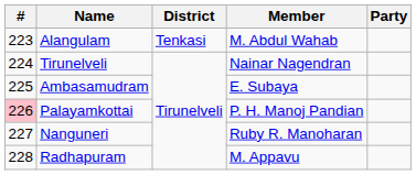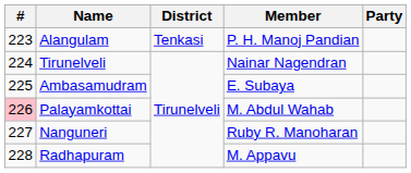Alangulam | Member: M. Abdul Wahab -> P. H. Manoj Pandian
Palayamkottai | Member: P. H. Manoj Pandian -> M. Abdul Wahab
